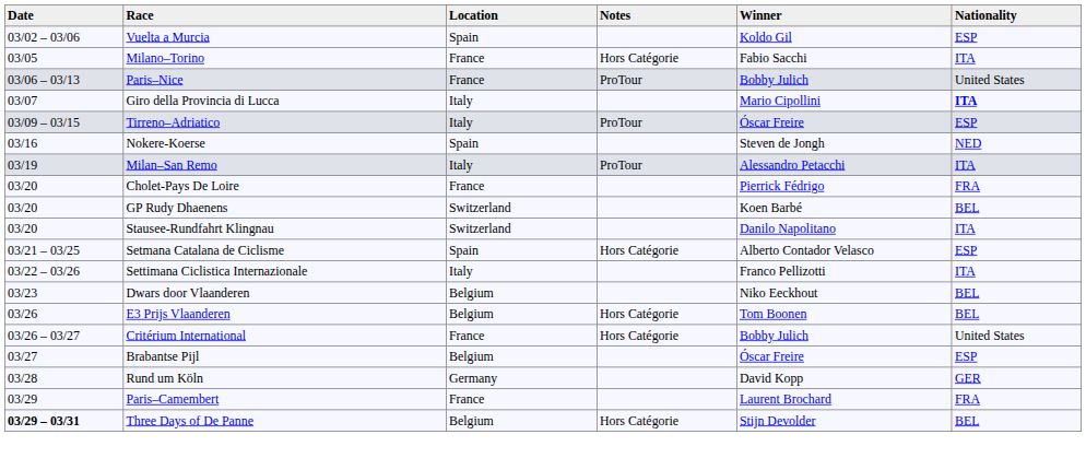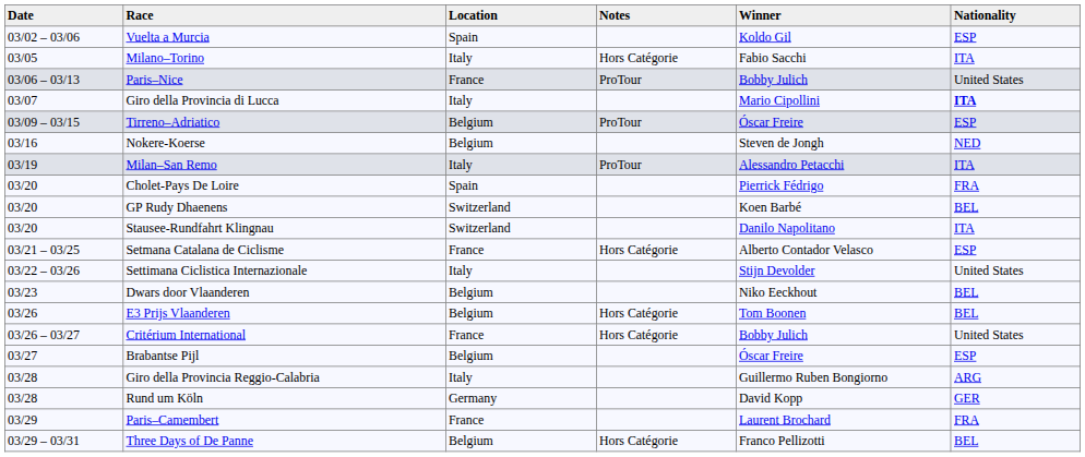Milano–Torino | Location: France -> Italy
Tirreno–Adriatico | Location: Italy -> Belgium
Nokere-Koerse | Location: Spain -> Belgium
Cholet-Pays De Loire | Location: France -> Spain
Setmana Catalana de Ciclisme | Location: Spain -> France
Settimana Ciclistica Internazionale | Winner: Franco Pellizotti -> Stijn Devolder
Settimana Ciclistica Internazionale | Nationality: ITA -> United States
+ row: 03/28 | Giro della Provincia Reggio-Calabria | Italy | Guillermo Ruben Bongiorno | ARG
Three Days of De Panne | Date: bold -> normal
Three Days of De Panne | Winner: Stijn Devolder -> Franco Pellizotti
